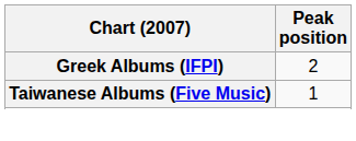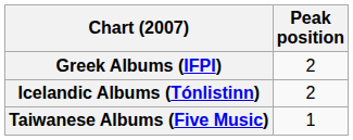+ row: Icelandic Albums (Tónlistinn) | 2
